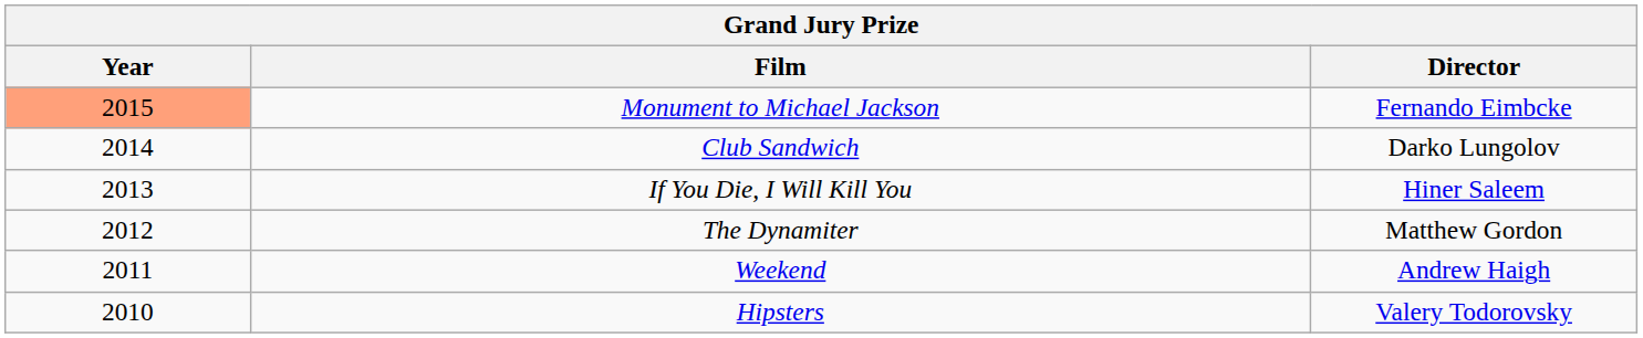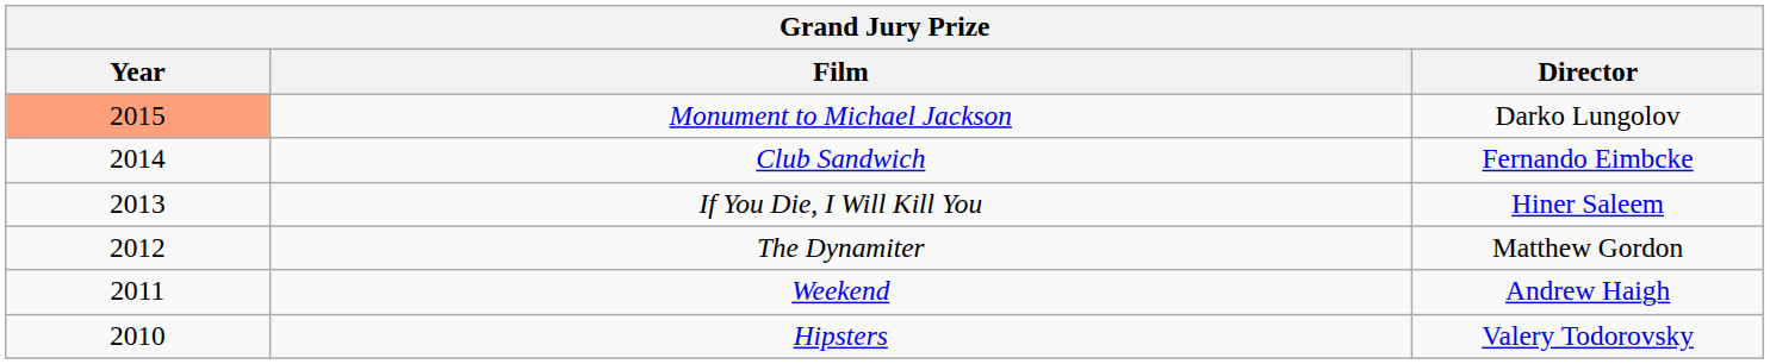Monument to Michael Jackson | Director: Fernando Eimbcke -> Darko Lungolov
Club Sandwich | Director: Darko Lungolov -> Fernando Eimbcke
